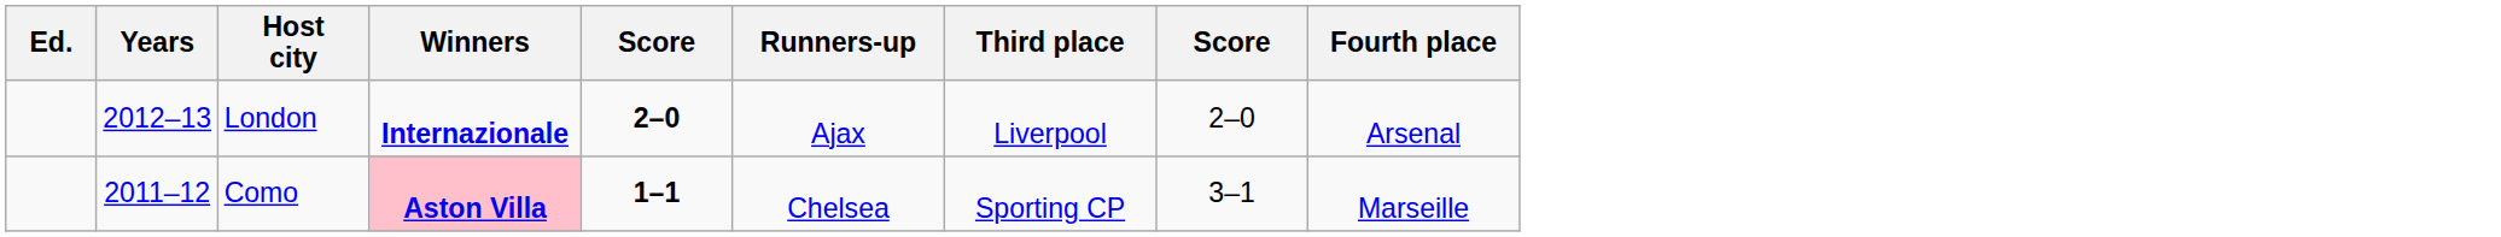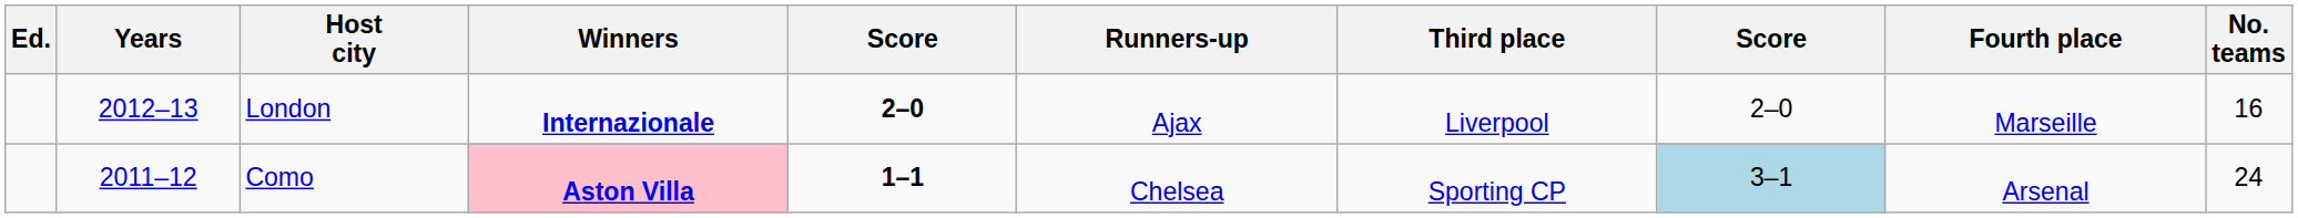+ column: No. teams | 16 | 24
London | Fourth place: Arsenal -> Marseille
Como | column 8: no background -> lightblue background
Como | Fourth place: Marseille -> Arsenal
